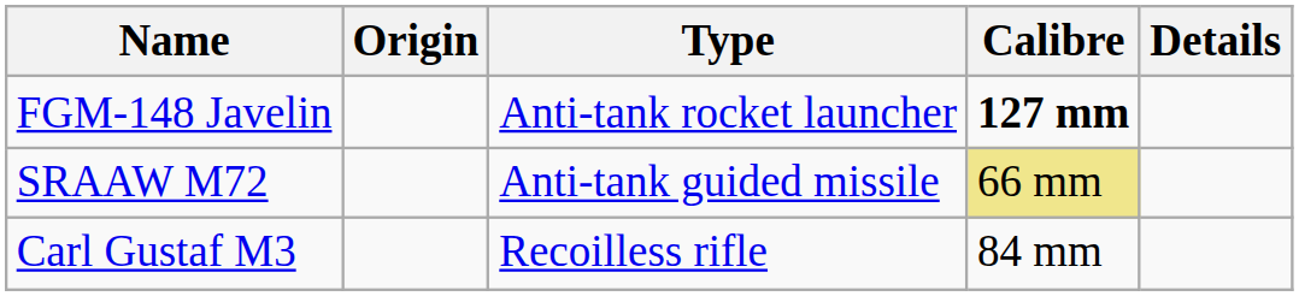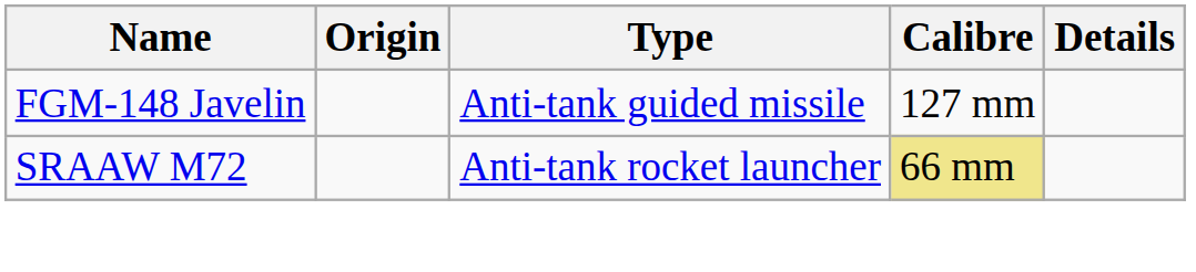FGM-148 Javelin | Type: Anti-tank rocket launcher -> Anti-tank guided missile
FGM-148 Javelin | Calibre: bold -> normal
SRAAW M72 | Type: Anti-tank guided missile -> Anti-tank rocket launcher
- row: Carl Gustaf M3 | Recoilless rifle | 84 mm
